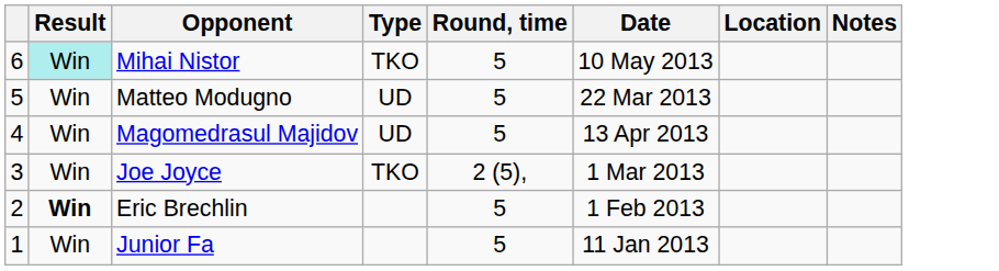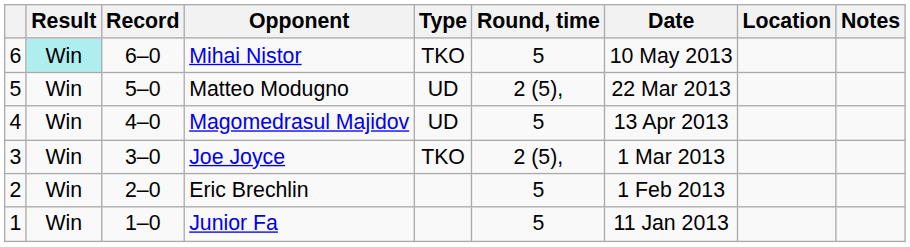+ column: Record | 6–0 | 5–0 | 4–0 | 3–0 | 2–0 | 1–0
Matteo Modugno | Round, time: 5 -> 2 (5),
Eric Brechlin | Result: bold -> normal
